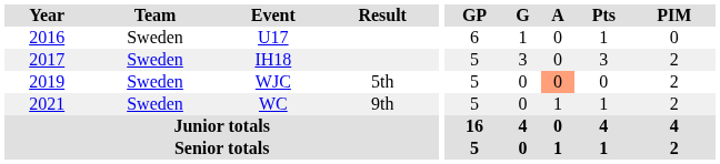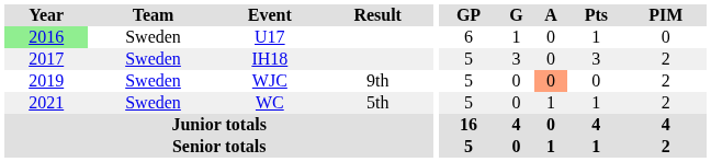U17 | Year: no background -> lightgreen background
WJC | Result: 5th -> 9th
WC | Result: 9th -> 5th
